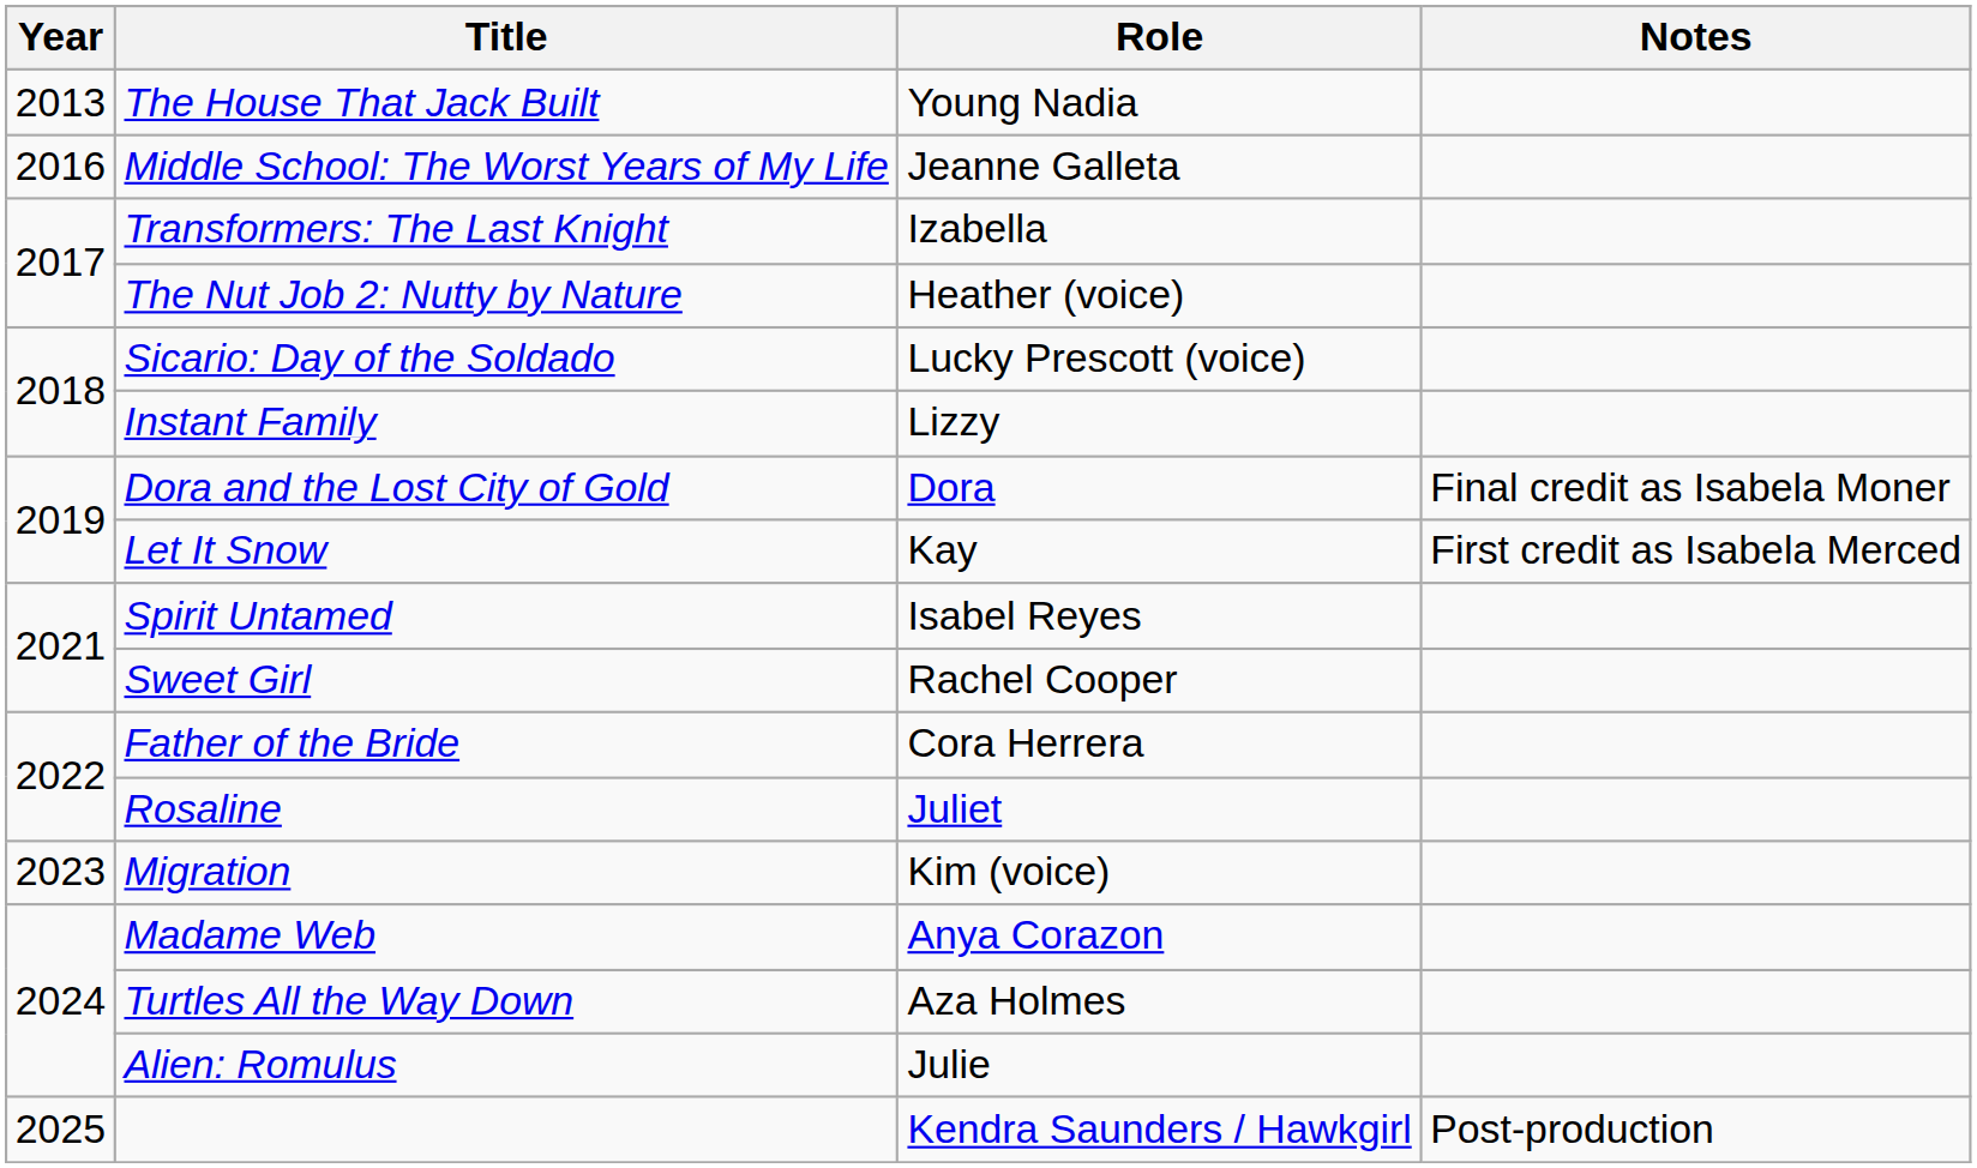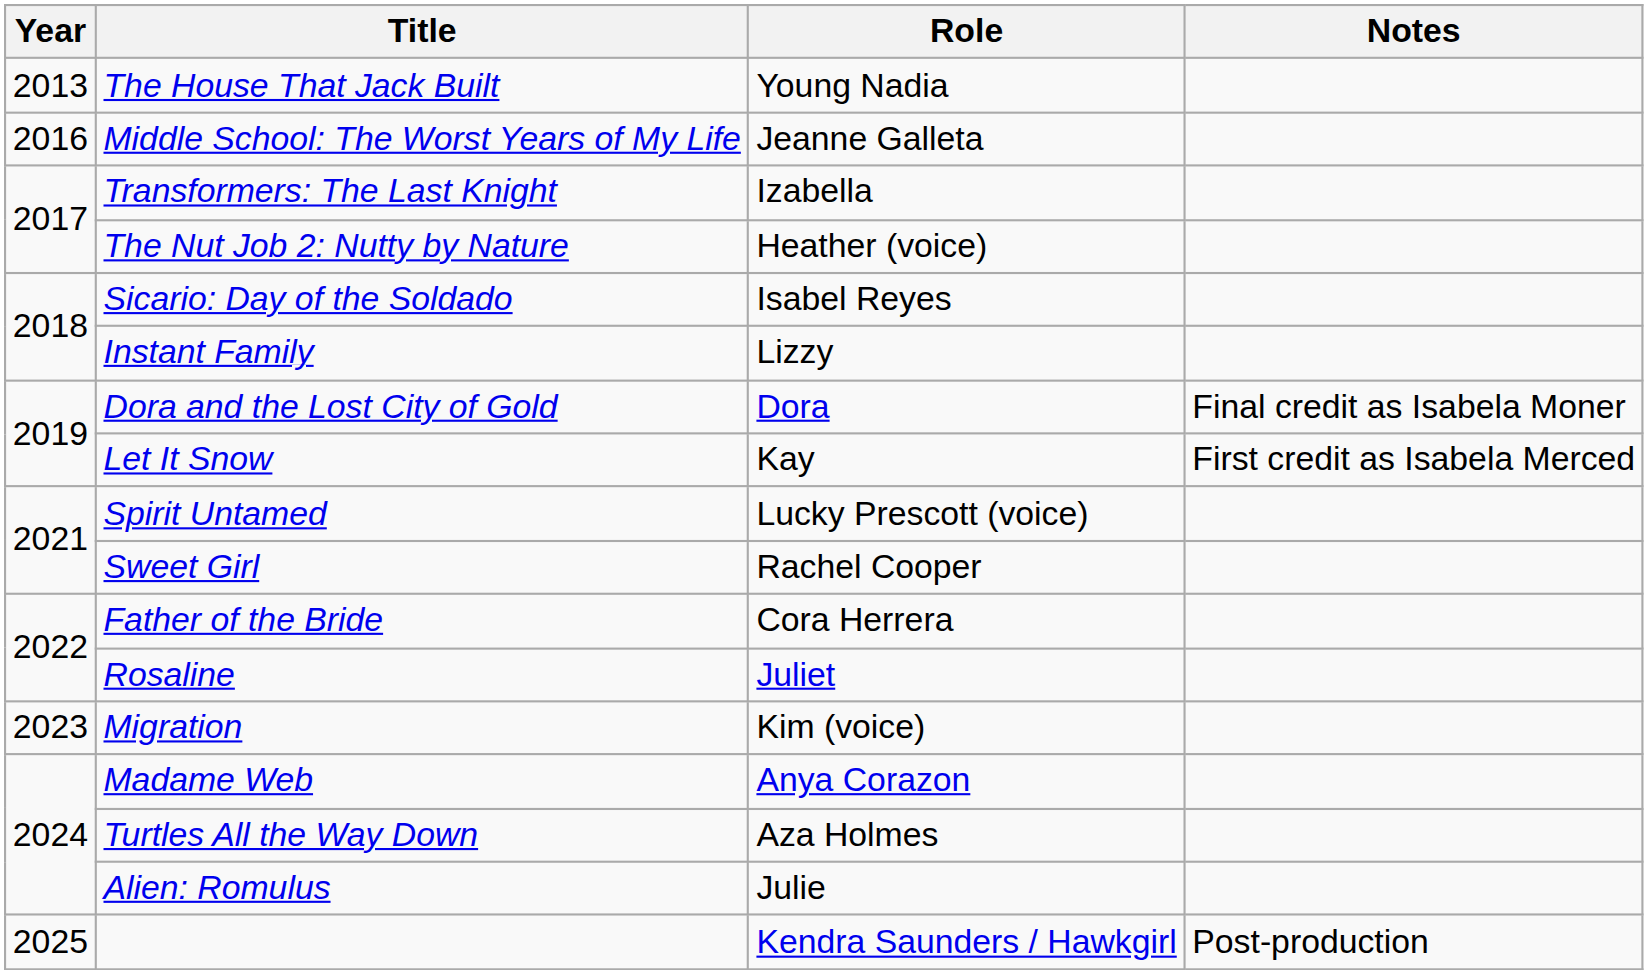Sicario: Day of the Soldado | Role: Lucky Prescott (voice) -> Isabel Reyes
Spirit Untamed | Role: Isabel Reyes -> Lucky Prescott (voice)
